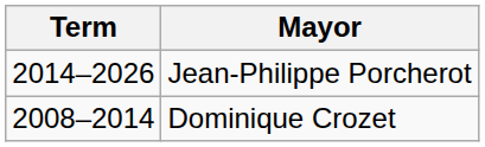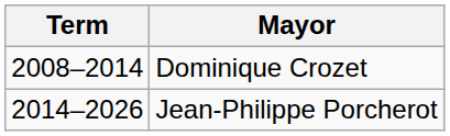rows swapped: Dominique Crozet <-> Jean-Philippe Porcherot
